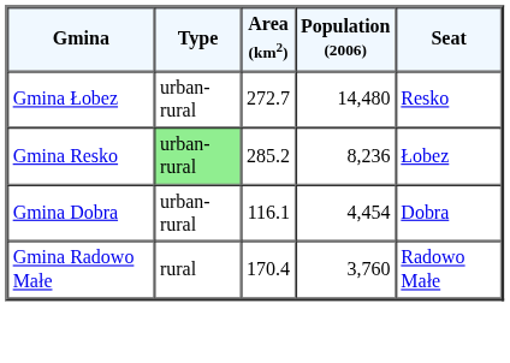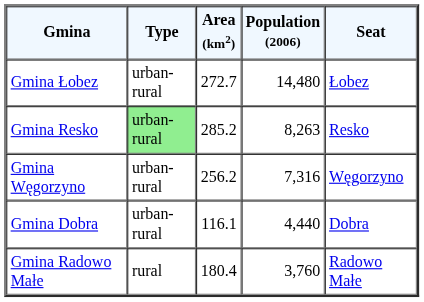Gmina Łobez | Seat: Resko -> Łobez
Gmina Resko | Population (2006): 8,236 -> 8,263
Gmina Resko | Seat: Łobez -> Resko
+ row: Gmina Węgorzyno | urban-rural | 256.2 | 7,316 | Węgorzyno
Gmina Dobra | Population (2006): 4,454 -> 4,440
Gmina Radowo Małe | Area (km2): 170.4 -> 180.4
